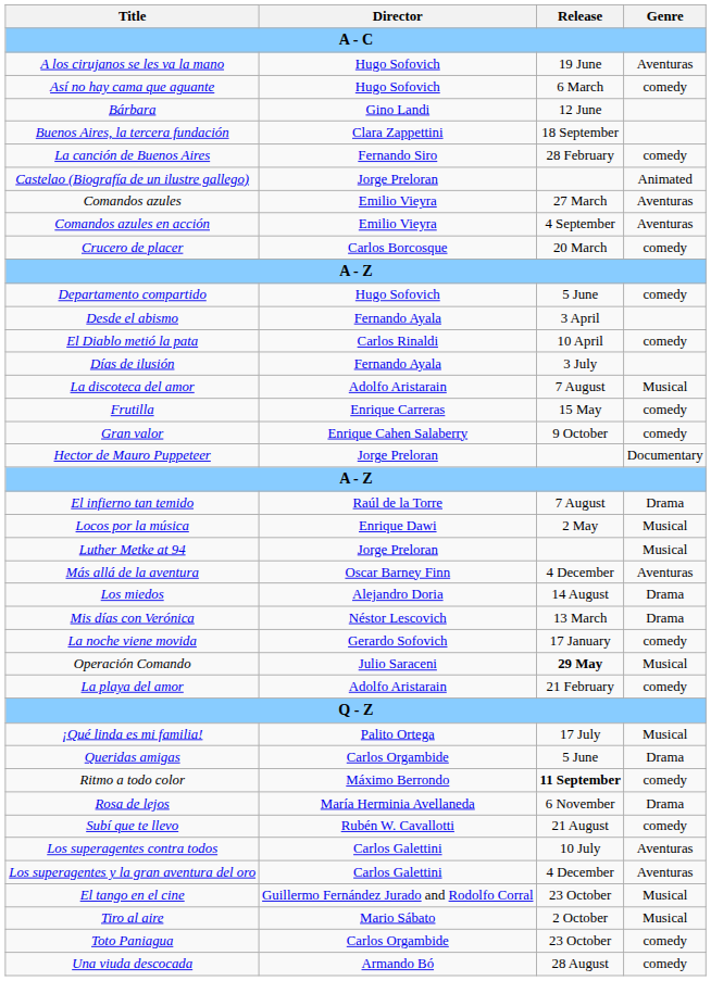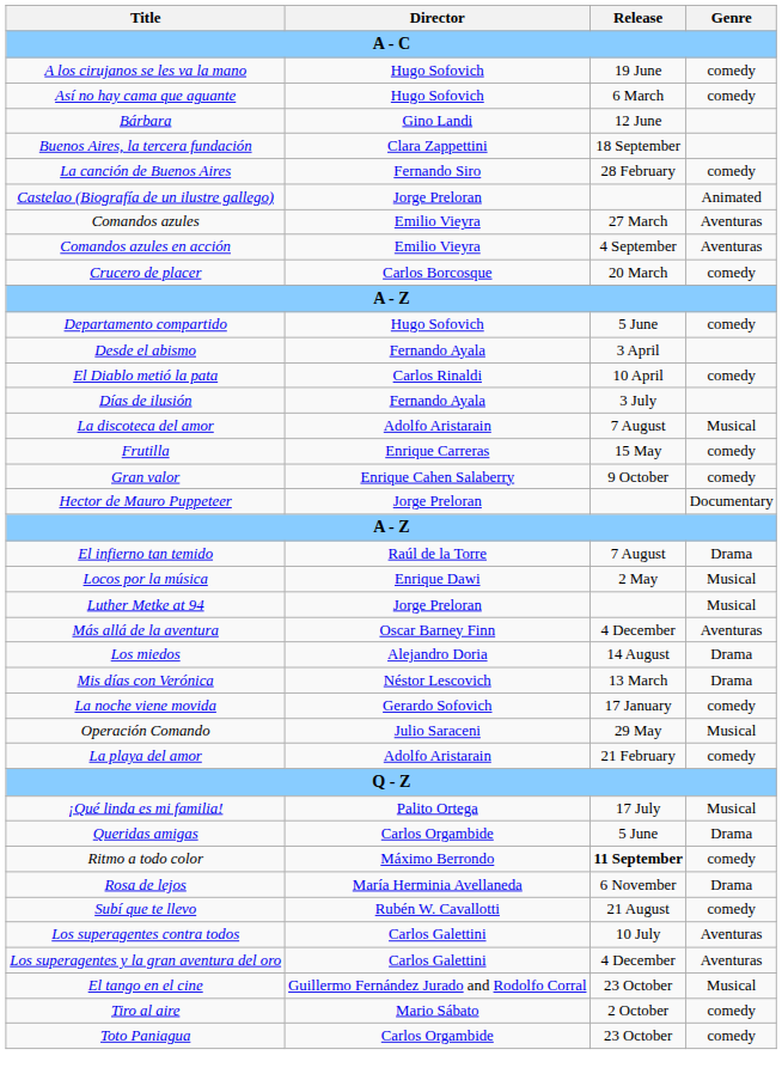A los cirujanos se les va la mano | Genre: Aventuras -> comedy
Operación Comando | Release: bold -> normal
Tiro al aire | Genre: Musical -> comedy
- row: Una viuda descocada | Armando Bó | 28 August | comedy
